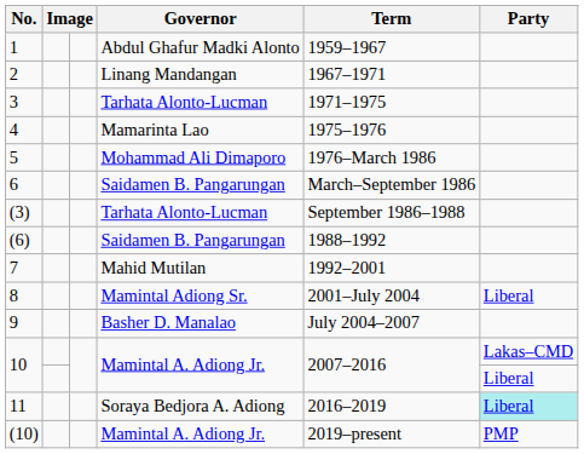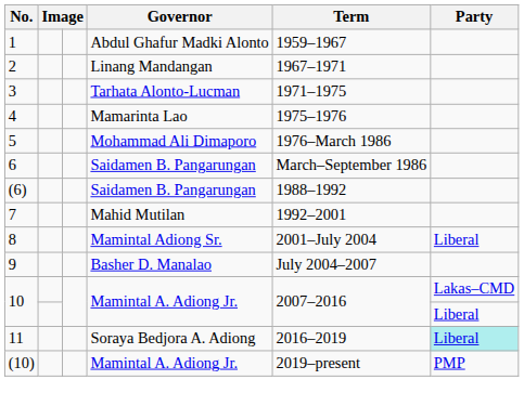- row: (3) | Tarhata Alonto-Lucman | September 1986–1988
